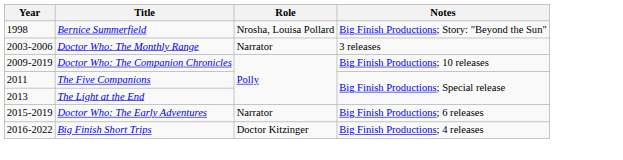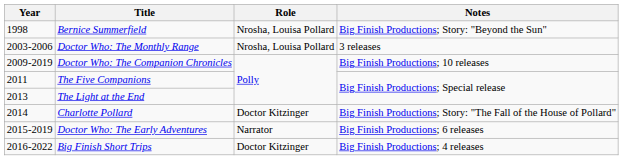Doctor Who: The Monthly Range | Role: Narrator -> Nrosha, Louisa Pollard
+ row: 2014 | Charlotte Pollard | Doctor Kitzinger | Big Finish Productions; Story: "The Fall of the House of Pollard"
